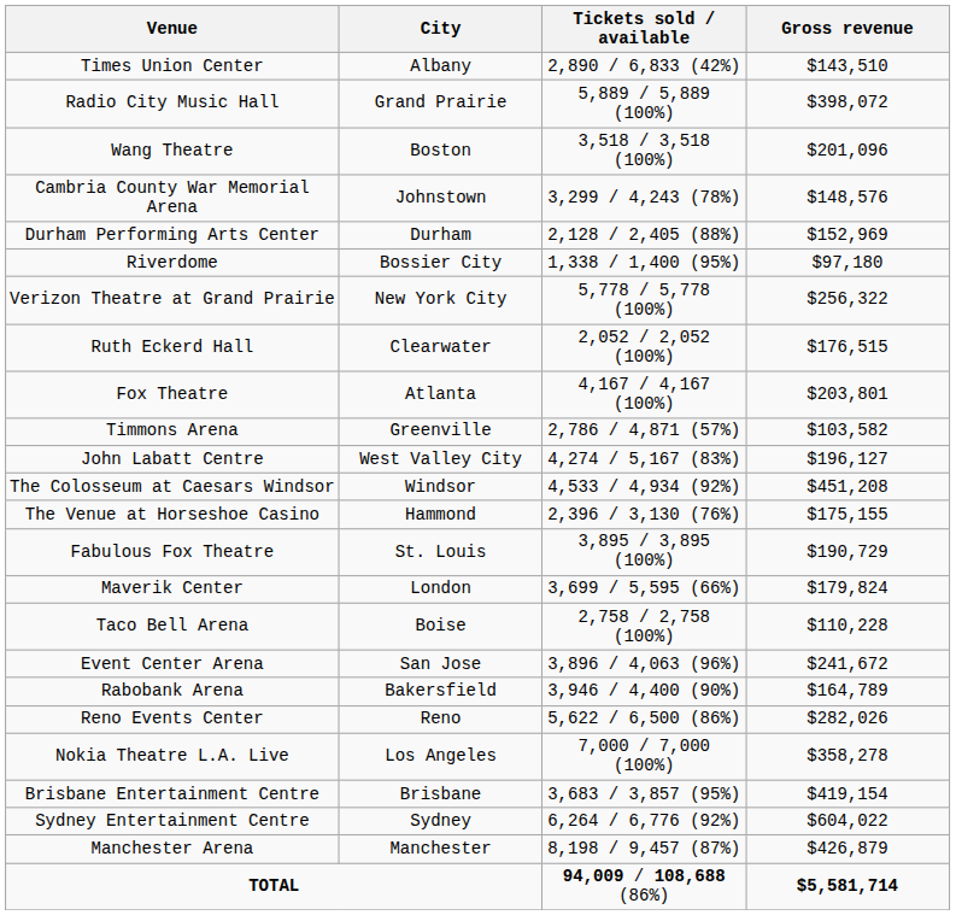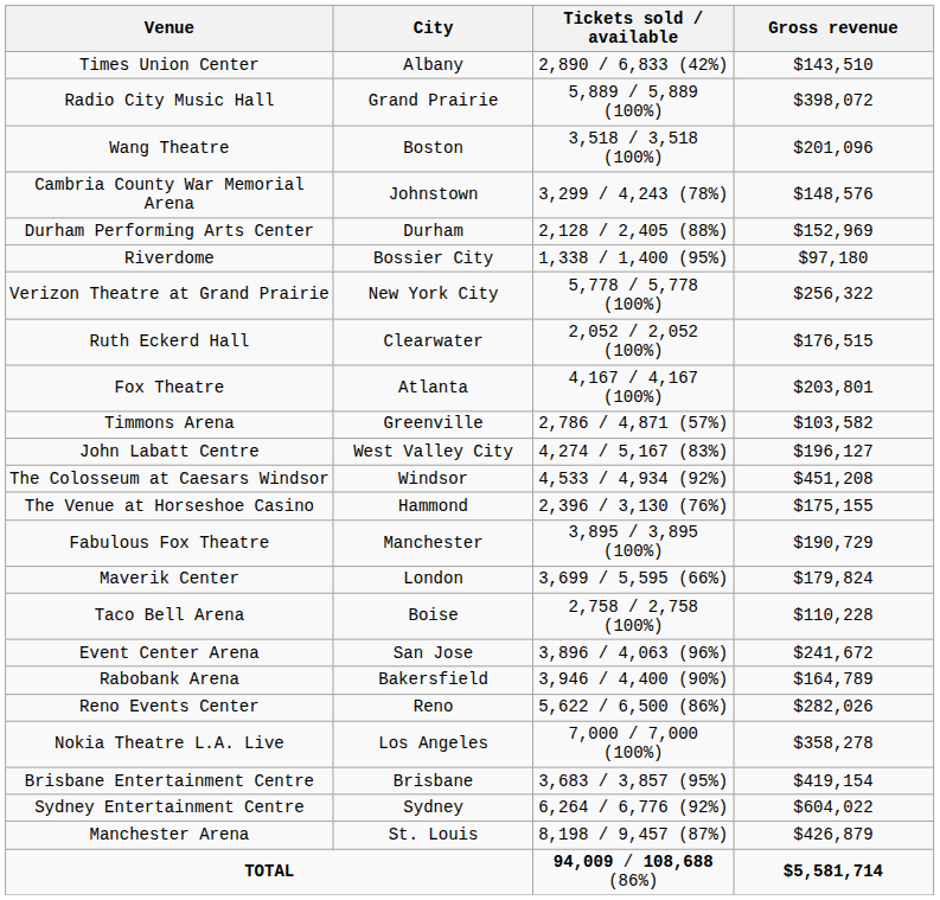Fabulous Fox Theatre | City: St. Louis -> Manchester
Manchester Arena | City: Manchester -> St. Louis
